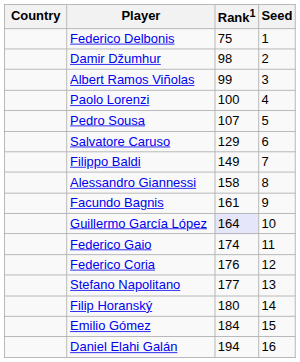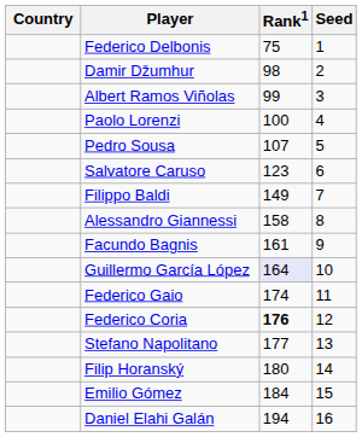Salvatore Caruso | Rank1: 129 -> 123
Federico Coria | Rank1: normal -> bold
